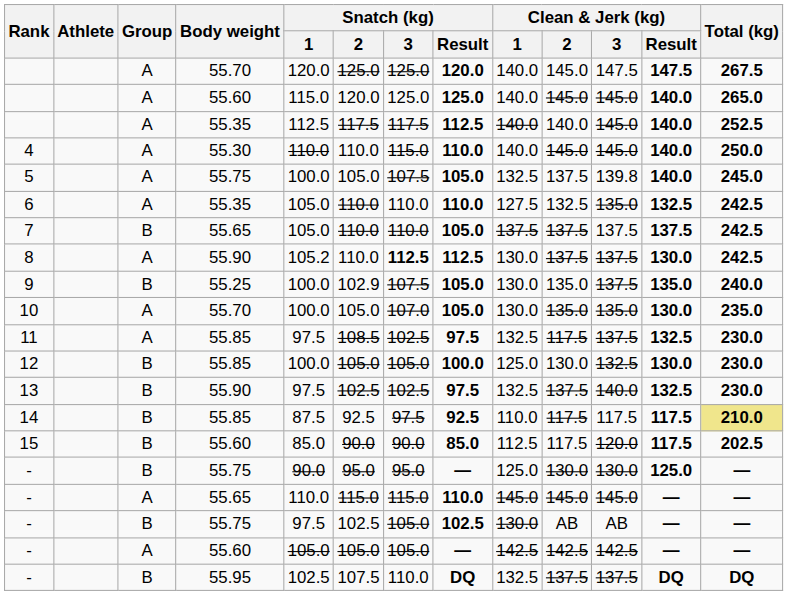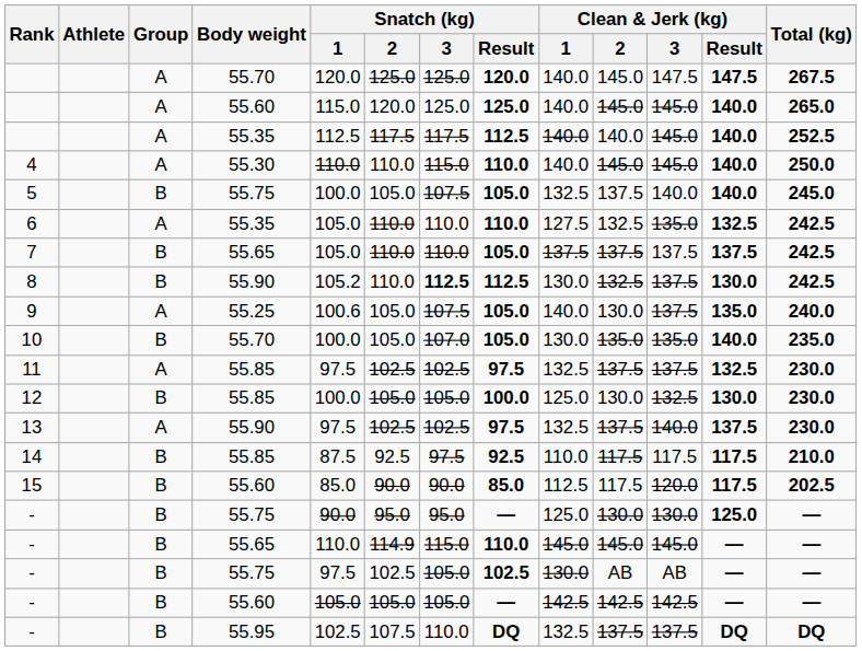5 | Group: A -> B
5 | Clean & Jerk (kg) / 3: 139.8 -> 140.0
8 | Group: A -> B
8 | Clean & Jerk (kg) / 2: 137.5 -> 132.5
9 | Group: B -> A
9 | Snatch (kg) / 1: 100.0 -> 100.6
9 | Snatch (kg) / 2: 102.9 -> 105.0
9 | Clean & Jerk (kg) / 1: 130.0 -> 140.0
9 | Clean & Jerk (kg) / 2: 135.0 -> 130.0
10 | Group: A -> B
10 | Clean & Jerk (kg) / Result: 130.0 -> 140.0
11 | Snatch (kg) / 2: 108.5 -> 102.5
11 | Clean & Jerk (kg) / 2: 117.5 -> 137.5
13 | Group: B -> A
13 | Clean & Jerk (kg) / Result: 132.5 -> 137.5
14 | Total (kg): khaki background -> no background
- / 55.65 | Group: A -> B
- / 55.65 | Snatch (kg) / 2: 115.0 -> 114.9
- / 55.60 | Group: A -> B
